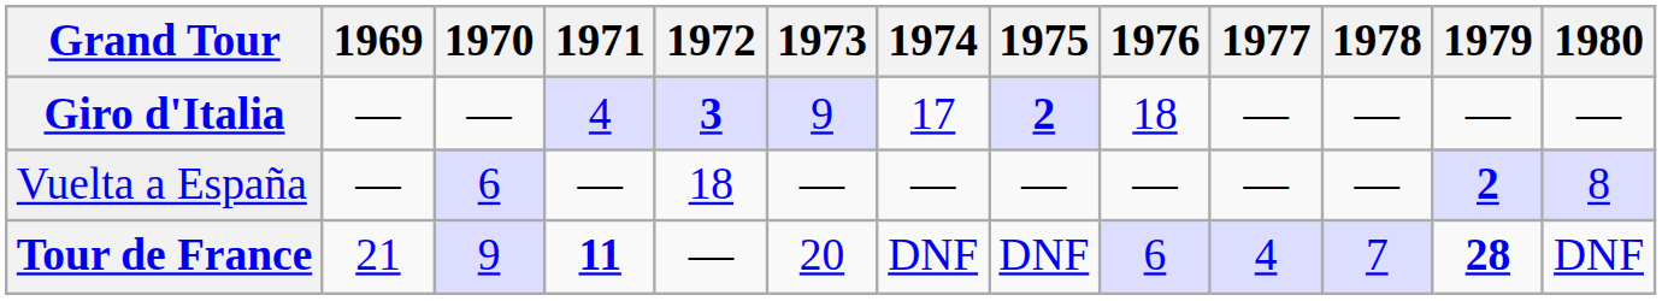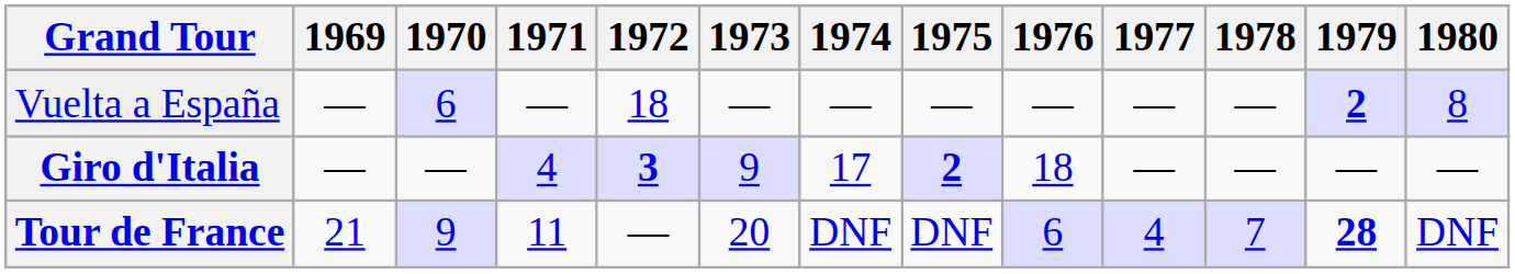rows swapped: Vuelta a España <-> Giro d'Italia
Tour de France | 1971: bold -> normal
